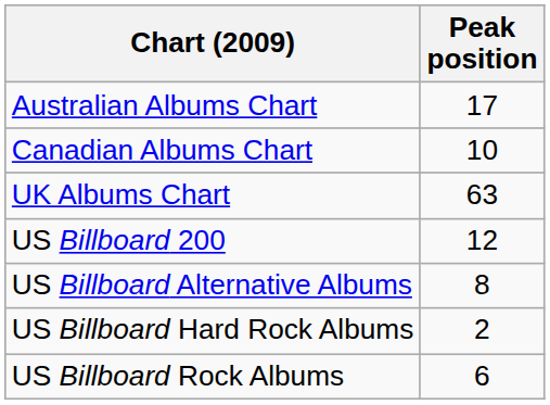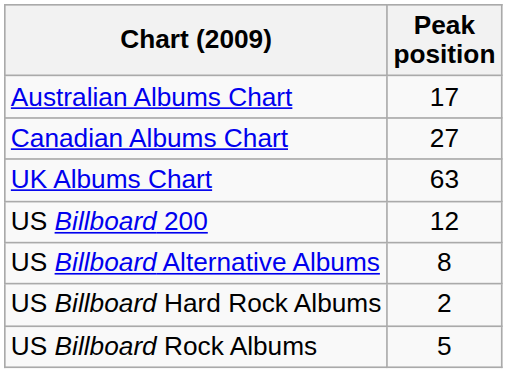Canadian Albums Chart | Peak position: 10 -> 27
US Billboard Rock Albums | Peak position: 6 -> 5
